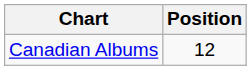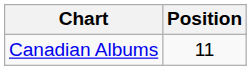Canadian Albums | Position: 12 -> 11
